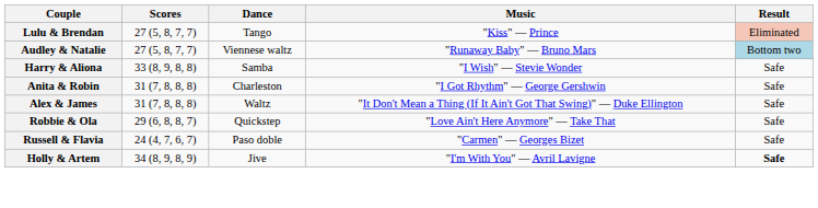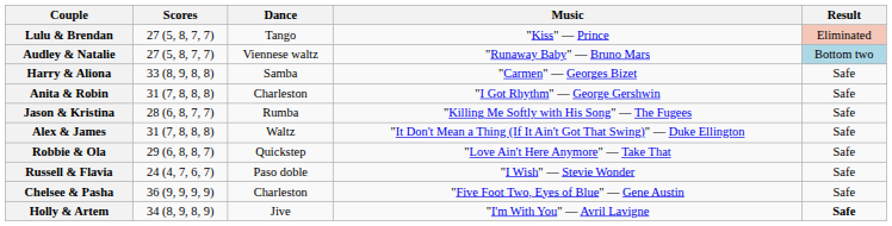Harry & Aliona | Music: "I Wish" — Stevie Wonder -> "Carmen" — Georges Bizet
+ row: Jason & Kristina | 28 (6, 8, 7, 7) | Rumba | "Killing Me Softly with His Song" — The Fugees | Safe
Russell & Flavia | Music: "Carmen" — Georges Bizet -> "I Wish" — Stevie Wonder
+ row: Chelsee & Pasha | 36 (9, 9, 9, 9) | Charleston | "Five Foot Two, Eyes of Blue" — Gene Austin | Safe
